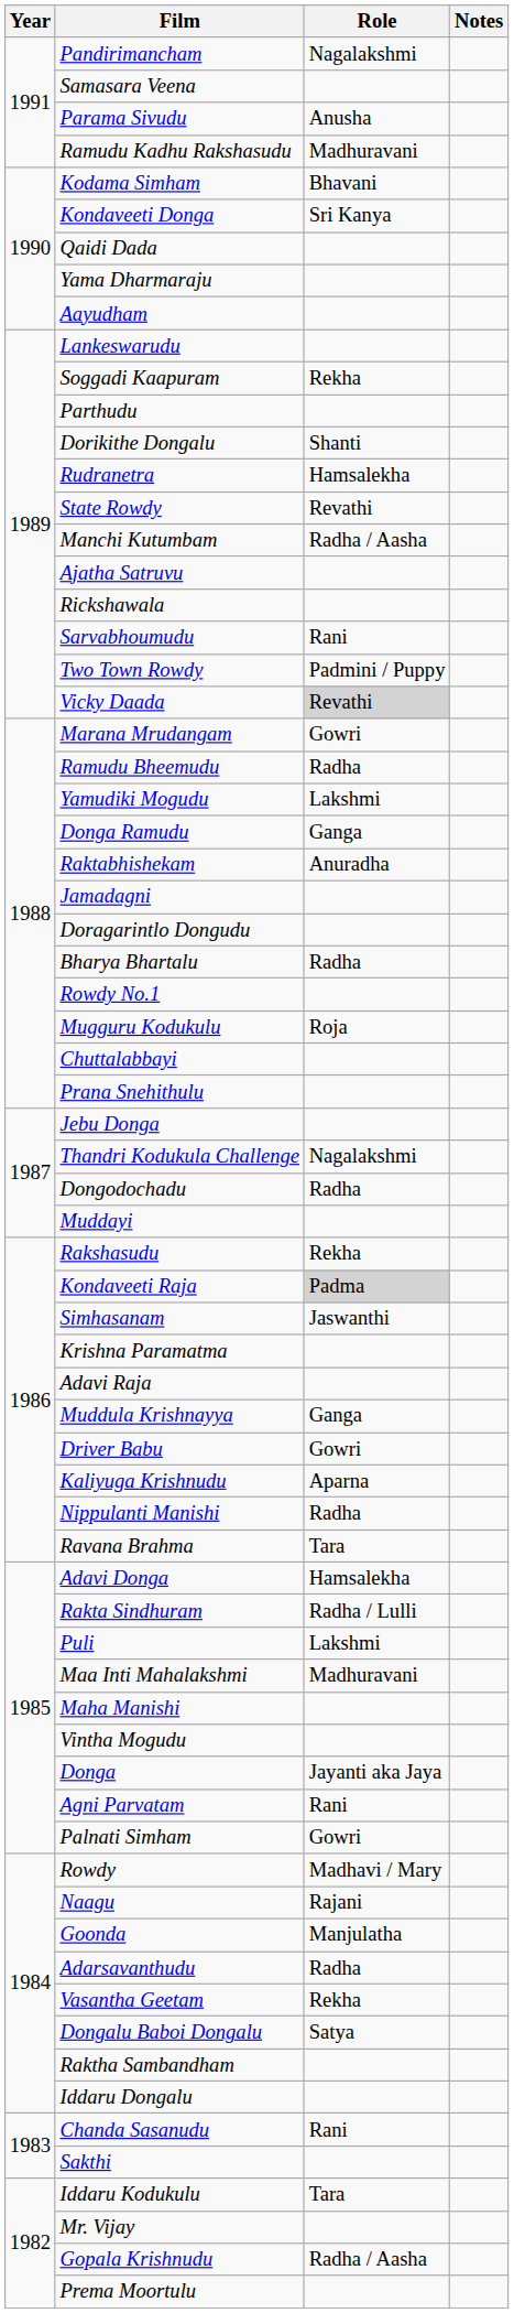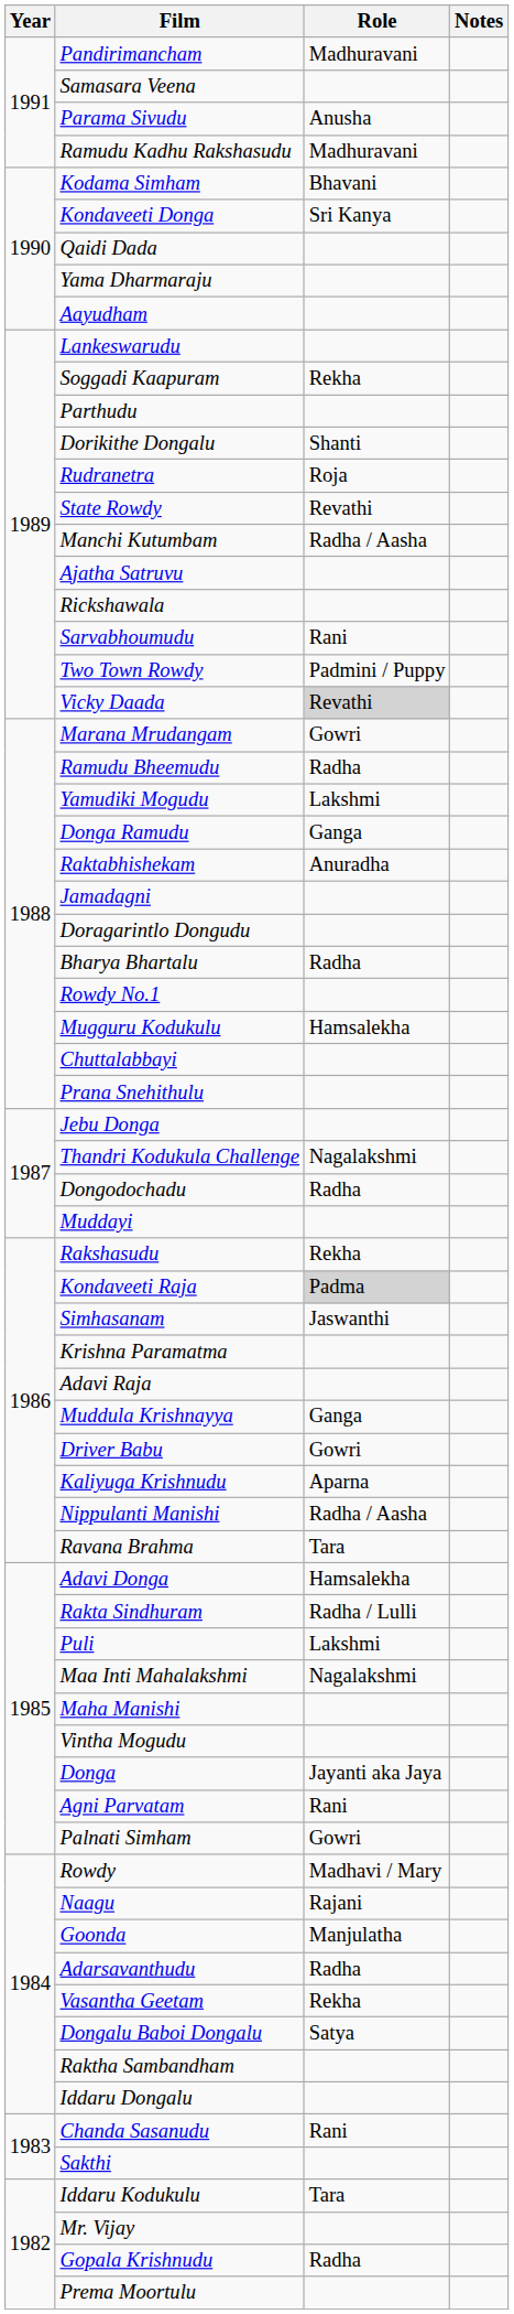Pandirimancham | Role: Nagalakshmi -> Madhuravani
Rudranetra | Role: Hamsalekha -> Roja
Mugguru Kodukulu | Role: Roja -> Hamsalekha
Nippulanti Manishi | Role: Radha -> Radha / Aasha
Maa Inti Mahalakshmi | Role: Madhuravani -> Nagalakshmi
Gopala Krishnudu | Role: Radha / Aasha -> Radha
